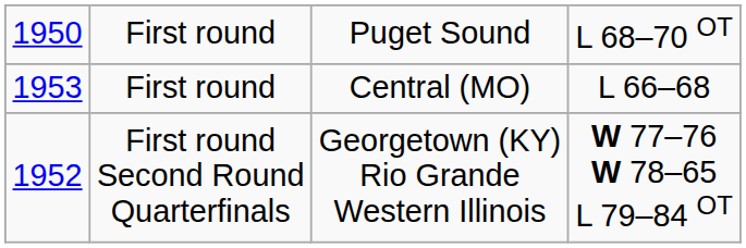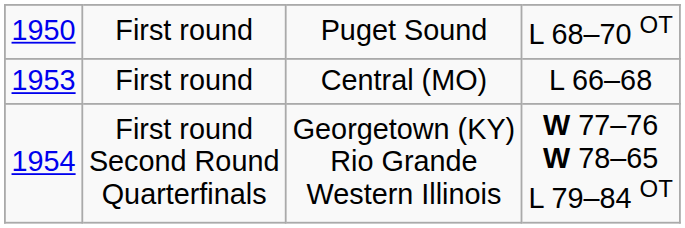First round Second Round Quarterfinals | column 1: 1952 -> 1954
